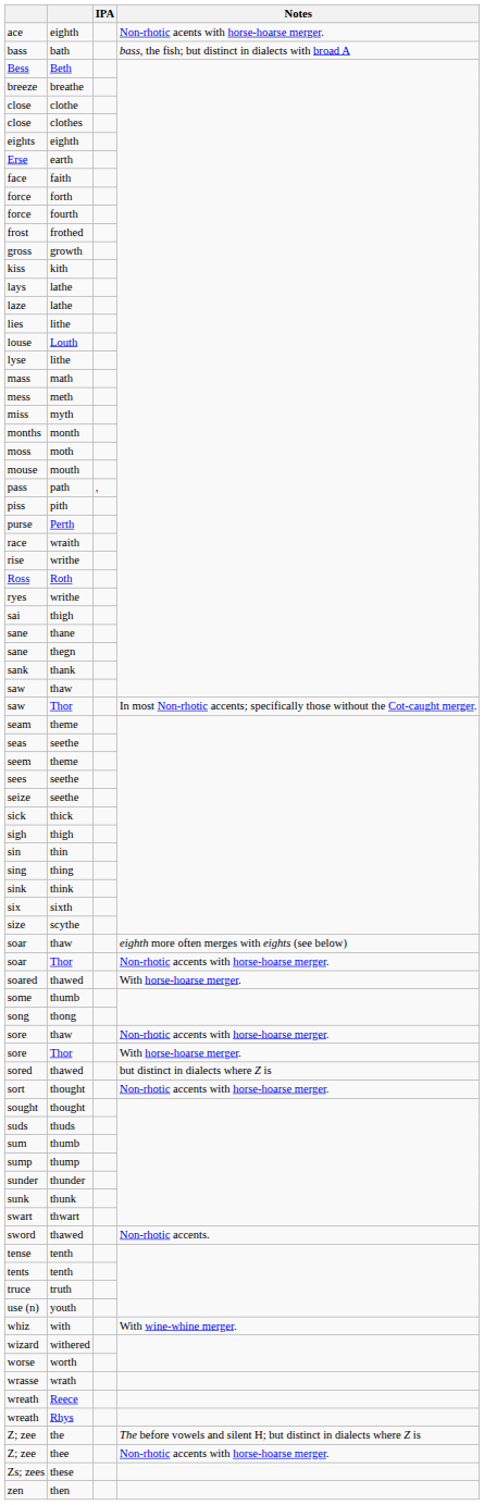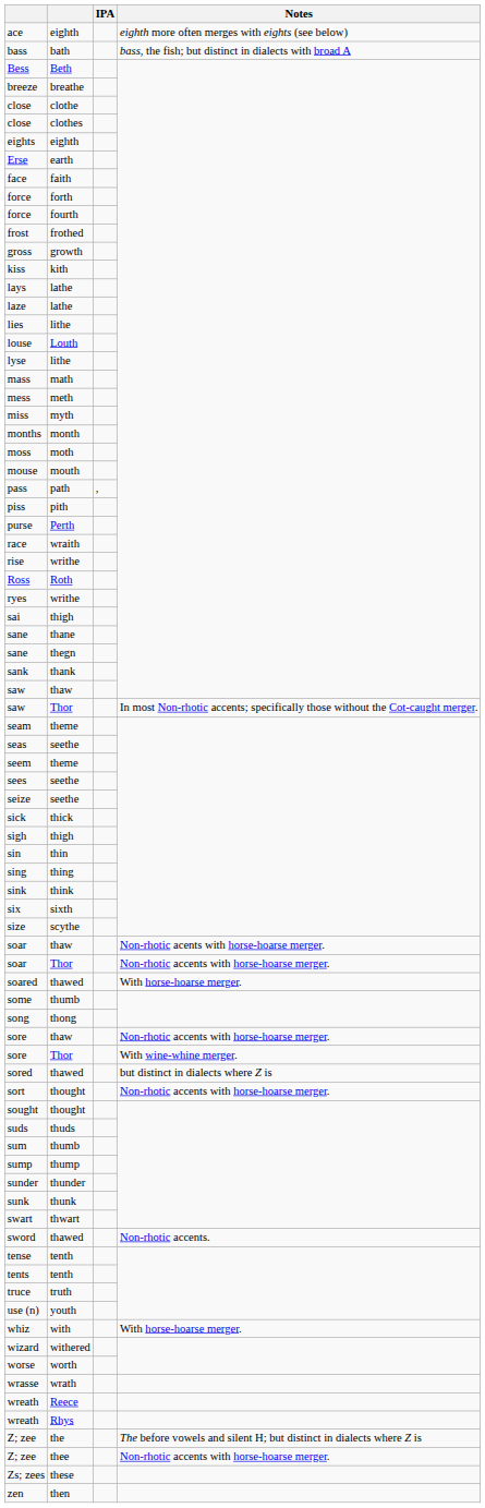ace | Notes: Non-rhotic acents with horse-hoarse merger. -> eighth more often merges with eights (see below)
soar / thaw | Notes: eighth more often merges with eights (see below) -> Non-rhotic acents with horse-hoarse merger.
sore / Thor | Notes: With horse-hoarse merger. -> With wine-whine merger.
whiz | Notes: With wine-whine merger. -> With horse-hoarse merger.
